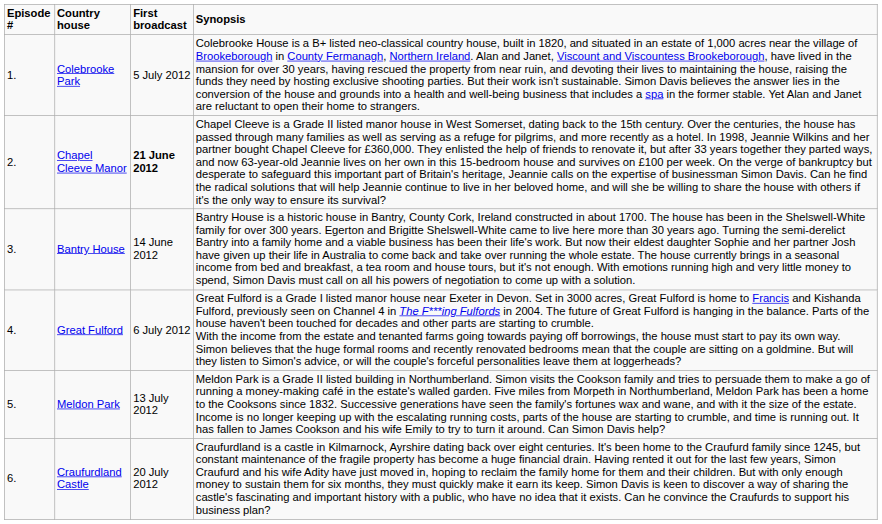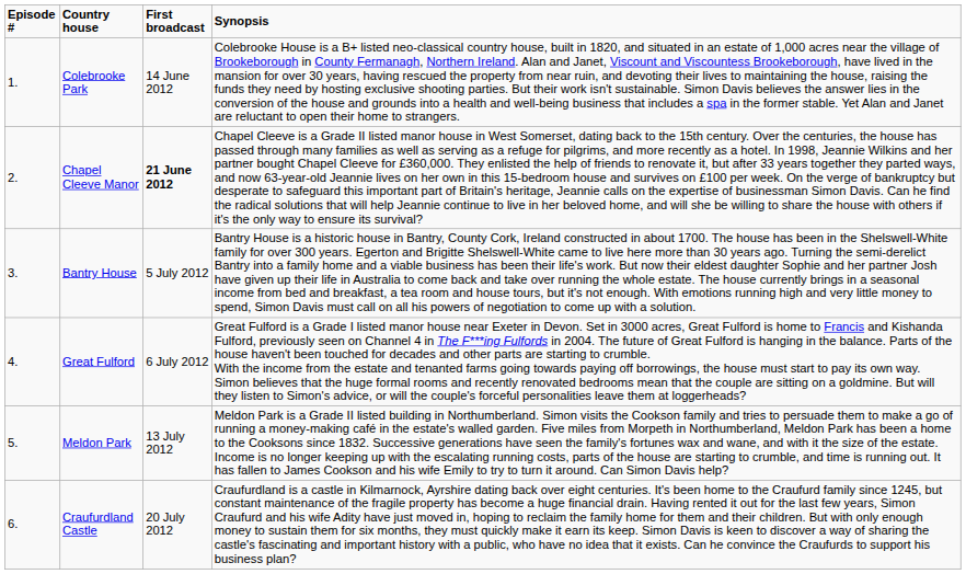Colebrooke Park | First broadcast: 5 July 2012 -> 14 June 2012
Bantry House | First broadcast: 14 June 2012 -> 5 July 2012
